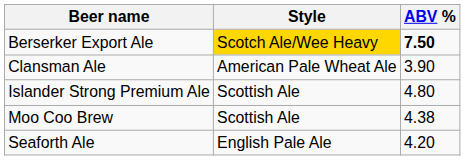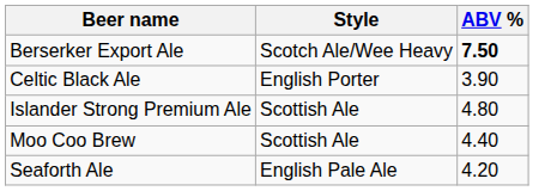Berserker Export Ale | Style: gold background -> no background
+ row: Celtic Black Ale | English Porter | 3.90
- row: Clansman Ale | American Pale Wheat Ale | 3.90
Moo Coo Brew | ABV %: 4.38 -> 4.40
